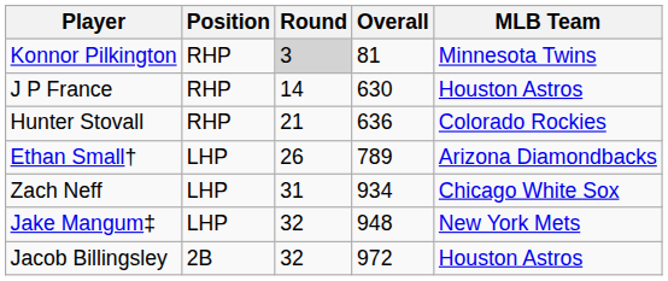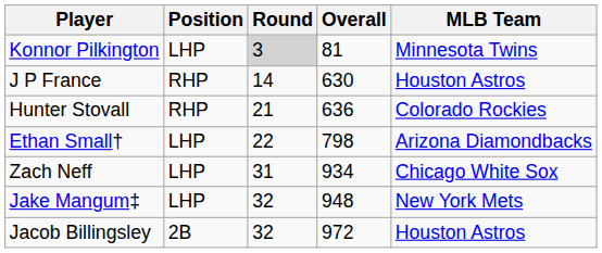Konnor Pilkington | Position: RHP -> LHP
Ethan Small† | Round: 26 -> 22
Ethan Small† | Overall: 789 -> 798
